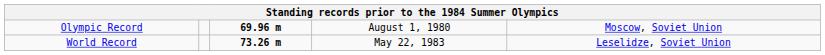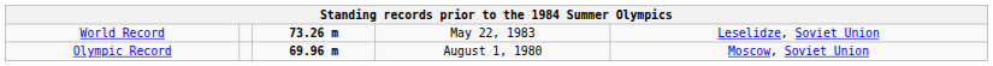rows swapped: World Record <-> Olympic Record
